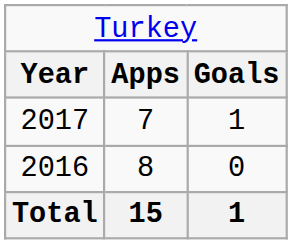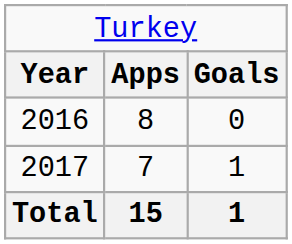rows swapped: 2016 <-> 2017
